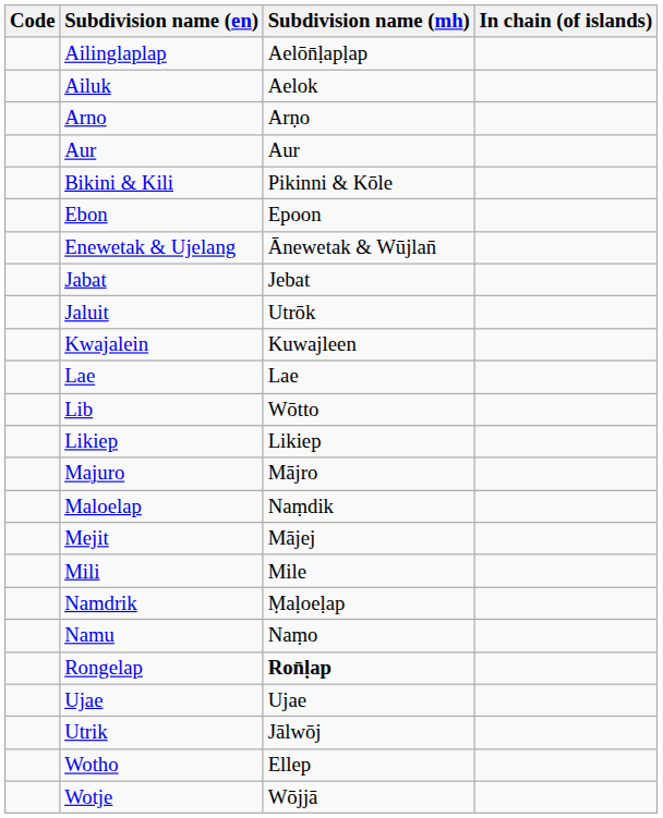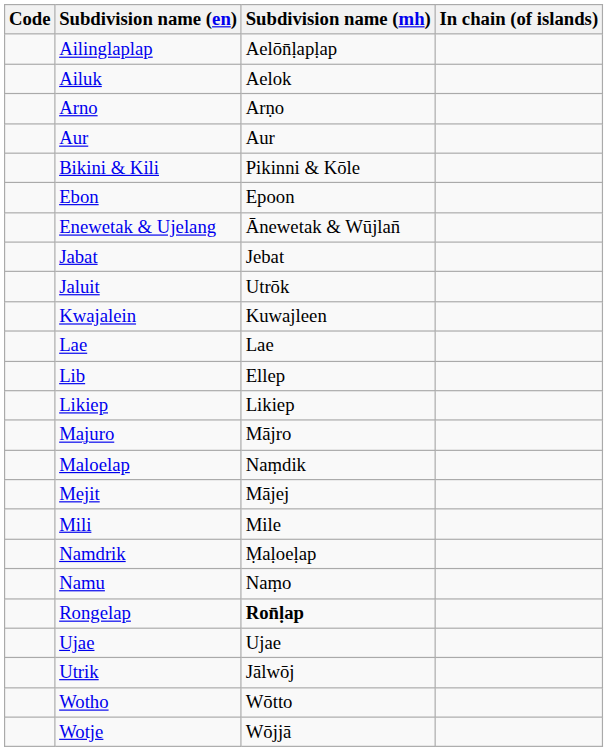Lib | Subdivision name (mh): Wōtto -> Ellep
Wotho | Subdivision name (mh): Ellep -> Wōtto
